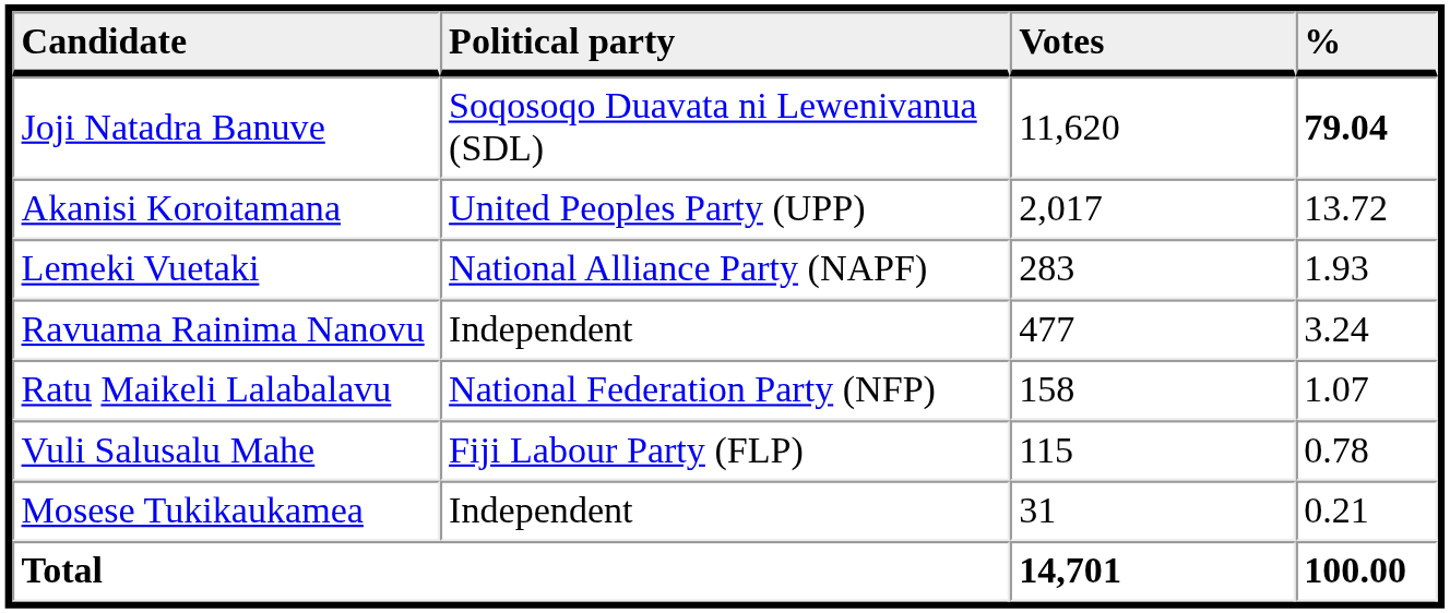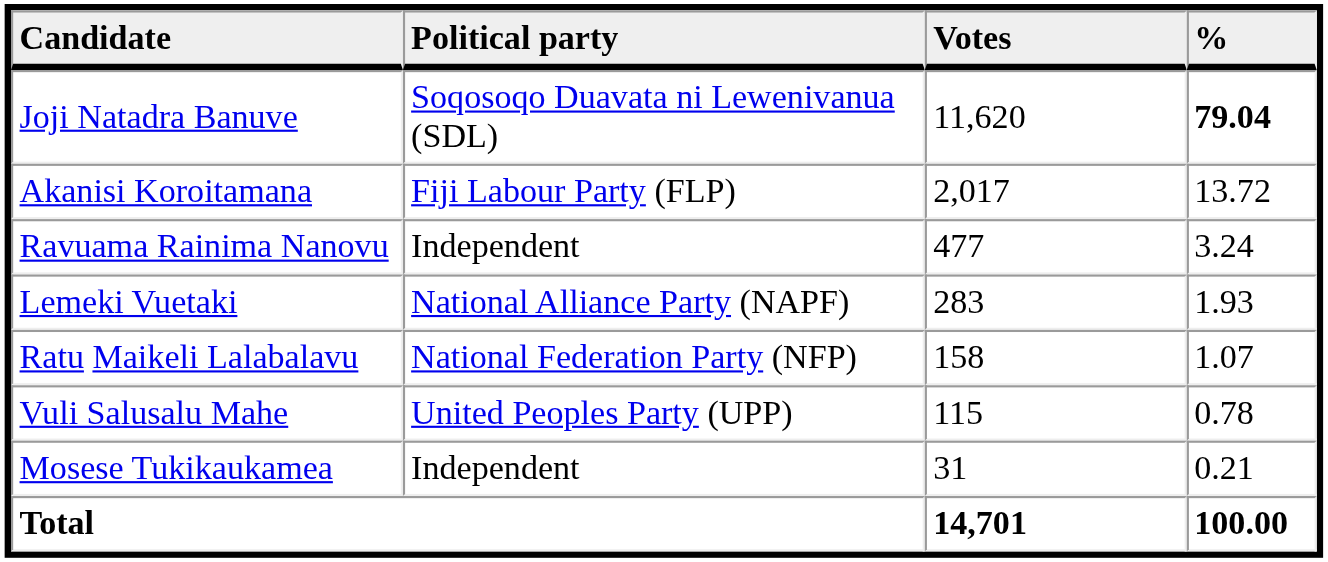Akanisi Koroitamana | Political party: United Peoples Party (UPP) -> Fiji Labour Party (FLP)
rows swapped: Ravuama Rainima Nanovu <-> Lemeki Vuetaki
Vuli Salusalu Mahe | Political party: Fiji Labour Party (FLP) -> United Peoples Party (UPP)
